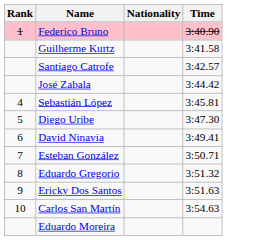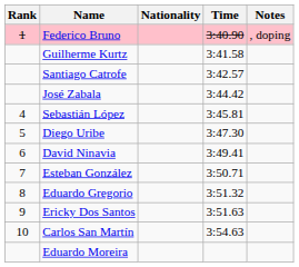+ column: Notes | , doping
